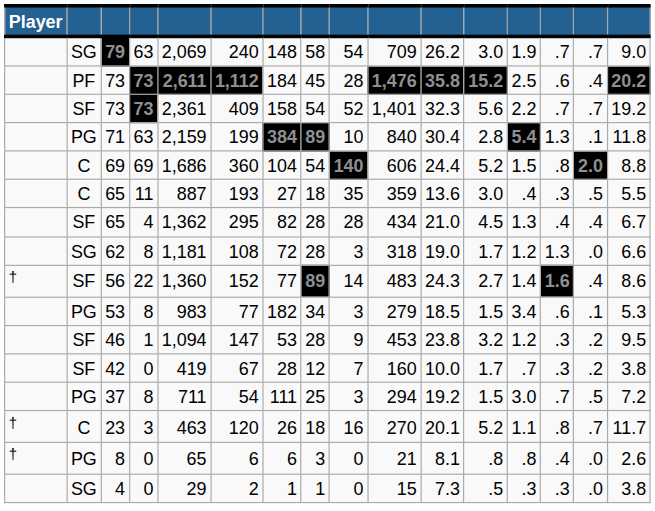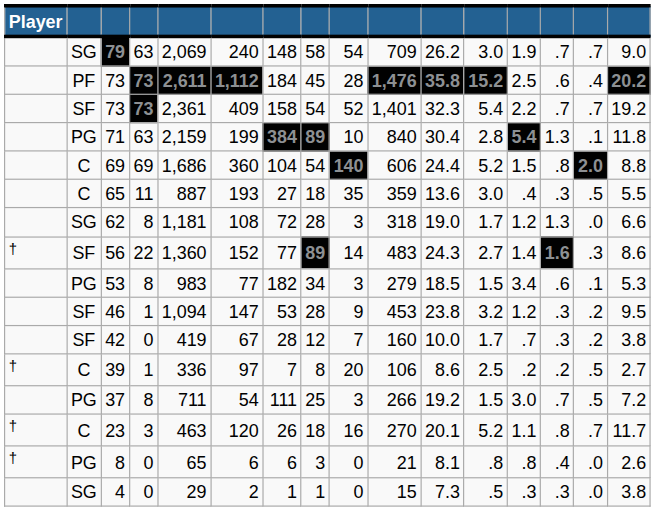SF / 73 | column 12: 5.6 -> 5.4
- row: SF | 65 | 4 | 1,362 | 295 | 82 | 28 | 28 | 434 | 21.0 | 4.5 | 1.3 | .4 | .4 | 6.7
56 | column 15: .4 -> .3
+ row: † | C | 39 | 1 | 336 | 97 | 7 | 8 | 20 | 106 | 8.6 | 2.5 | .2 | .2 | .5 | 2.7
37 | column 10: 294 -> 266
